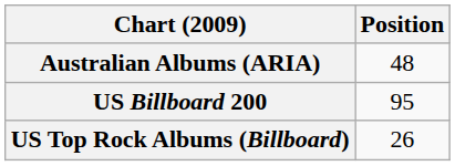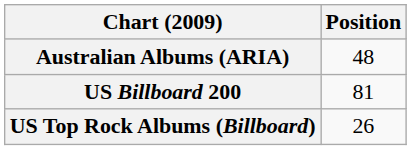US Billboard 200 | Position: 95 -> 81
